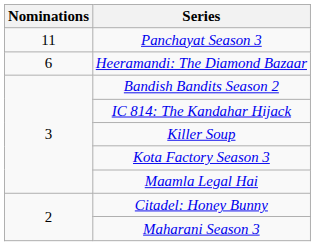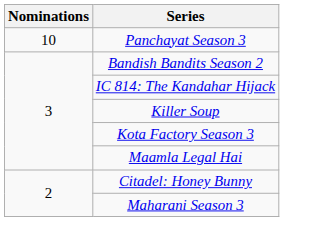Panchayat Season 3 | Nominations: 11 -> 10
- row: 6 | Heeramandi: The Diamond Bazaar
